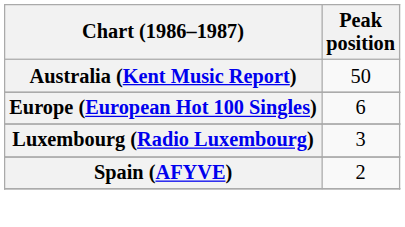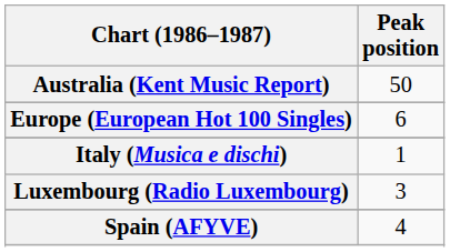+ row: Italy (Musica e dischi) | 1
Spain (AFYVE) | Peak position: 2 -> 4
